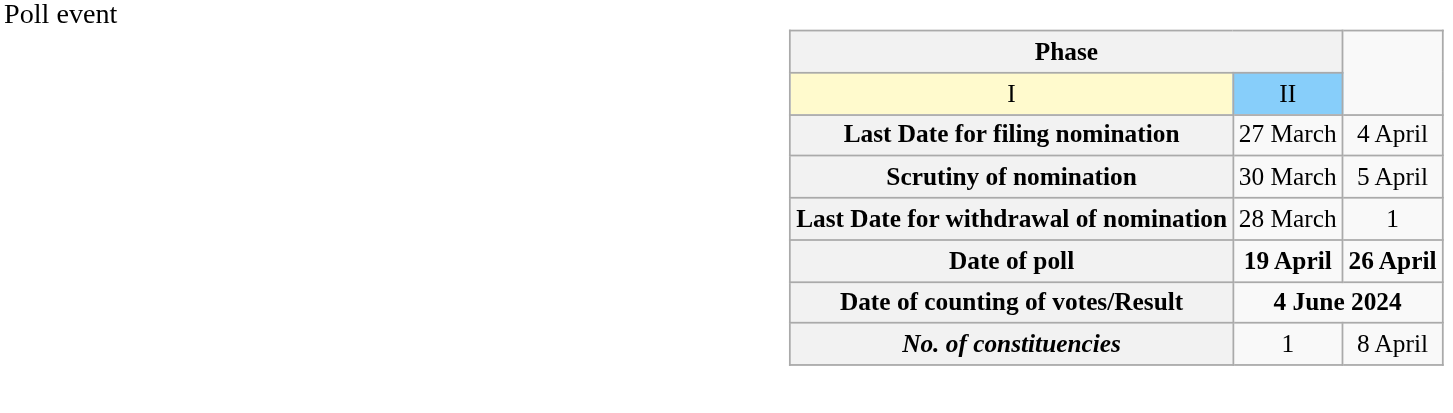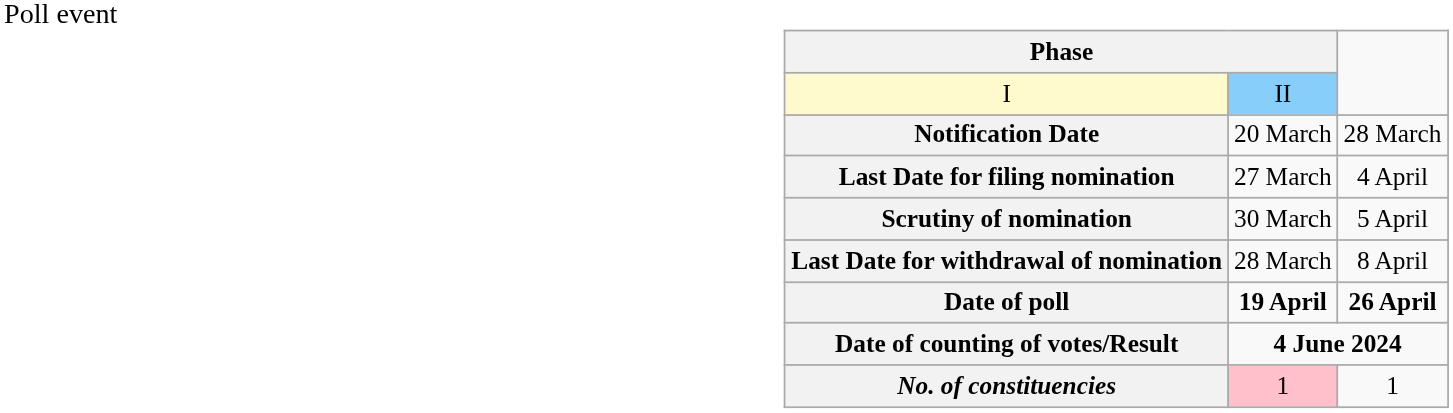+ row: Notification Date | 20 March | 28 March
Last Date for withdrawal of nomination | column 3: 1 -> 8 April
No. of constituencies | column 2: no background -> pink background
No. of constituencies | column 3: 8 April -> 1
